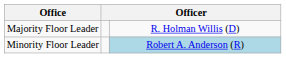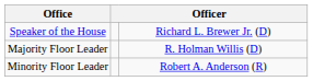+ row: Speaker of the House | Richard L. Brewer Jr. (D)
Minority Floor Leader | column 3: lightblue background -> no background
